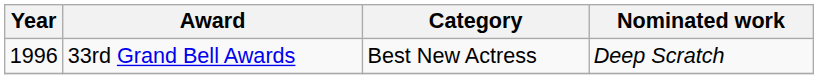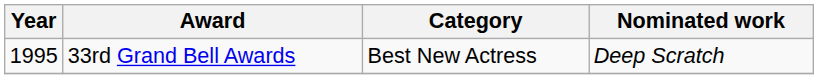33rd Grand Bell Awards | Year: 1996 -> 1995
